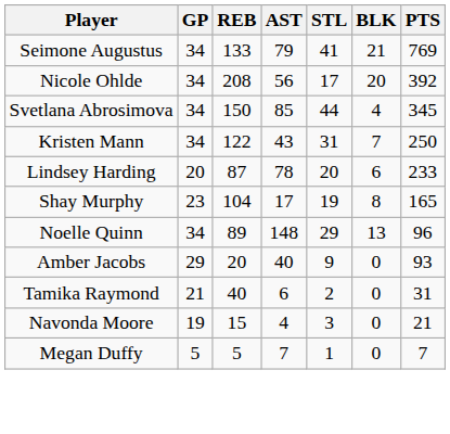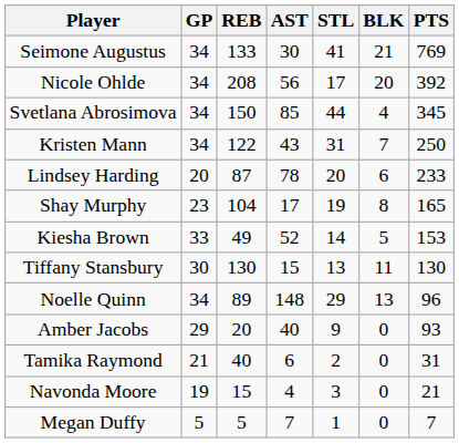Seimone Augustus | AST: 79 -> 30
+ row: Kiesha Brown | 33 | 49 | 52 | 14 | 5 | 153
+ row: Tiffany Stansbury | 30 | 130 | 15 | 13 | 11 | 130
